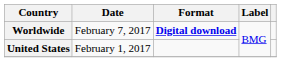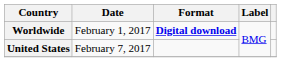Worldwide | Date: February 7, 2017 -> February 1, 2017
United States | Date: February 1, 2017 -> February 7, 2017
